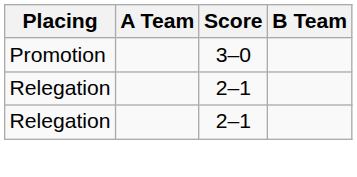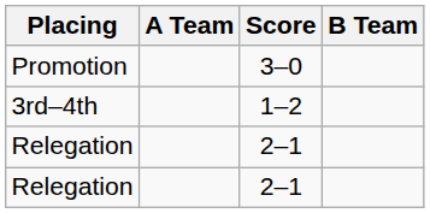+ row: 3rd–4th | 1–2
